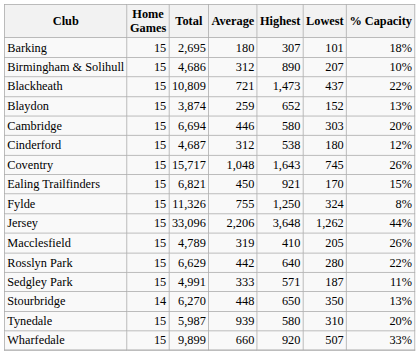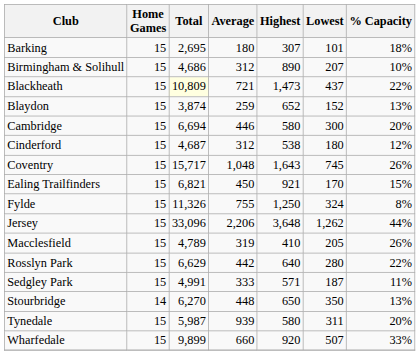Blackheath | Total: no background -> lightyellow background
Cambridge | Lowest: 303 -> 300
Tynedale | Lowest: 310 -> 311
